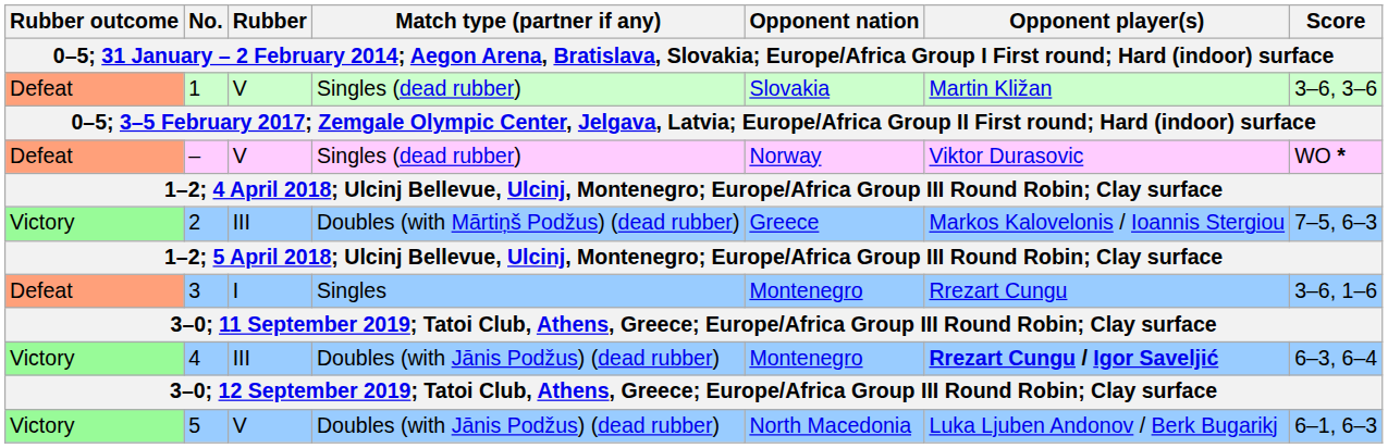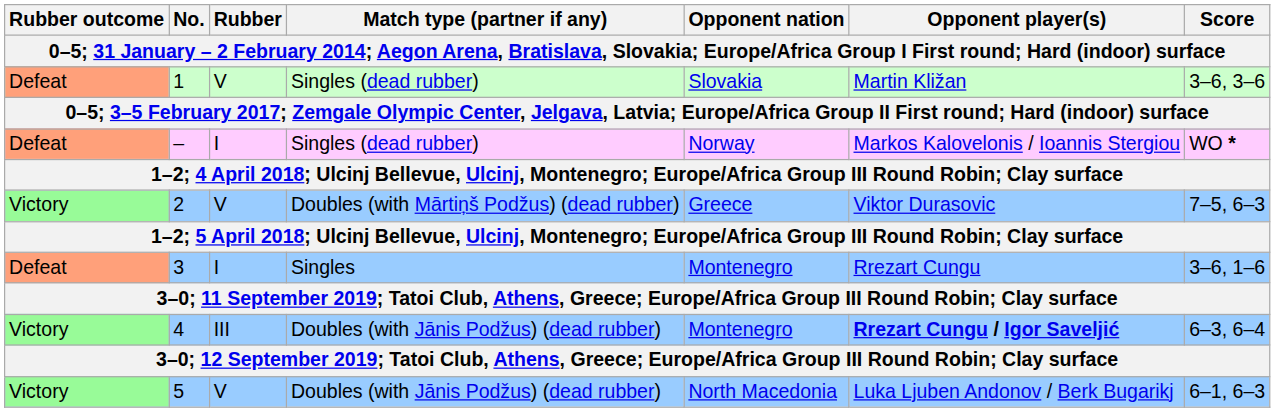– | Rubber: V -> I
– | Opponent player(s): Viktor Durasovic -> Markos Kalovelonis / Ioannis Stergiou
2 | Rubber: III -> V
2 | Opponent player(s): Markos Kalovelonis / Ioannis Stergiou -> Viktor Durasovic
